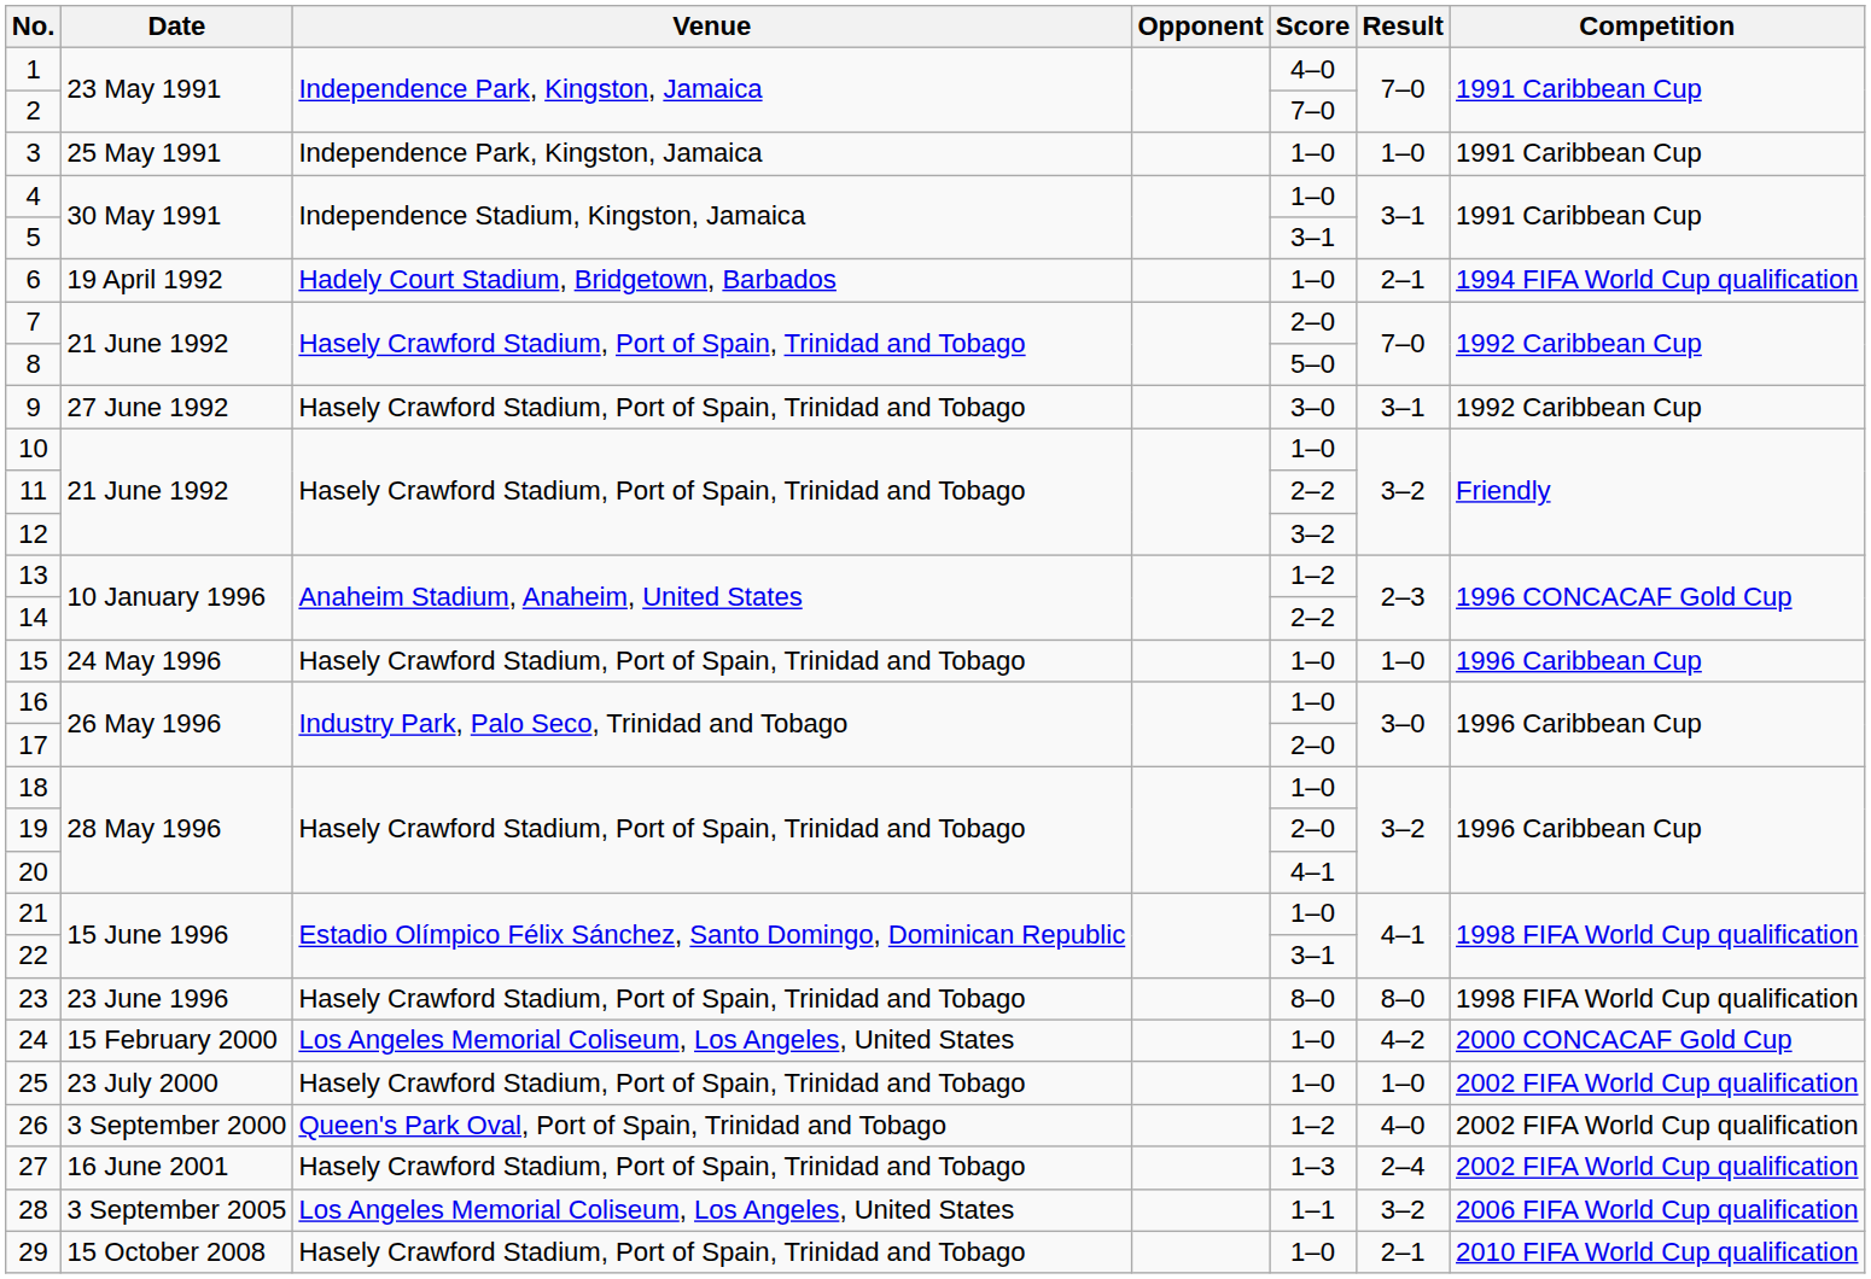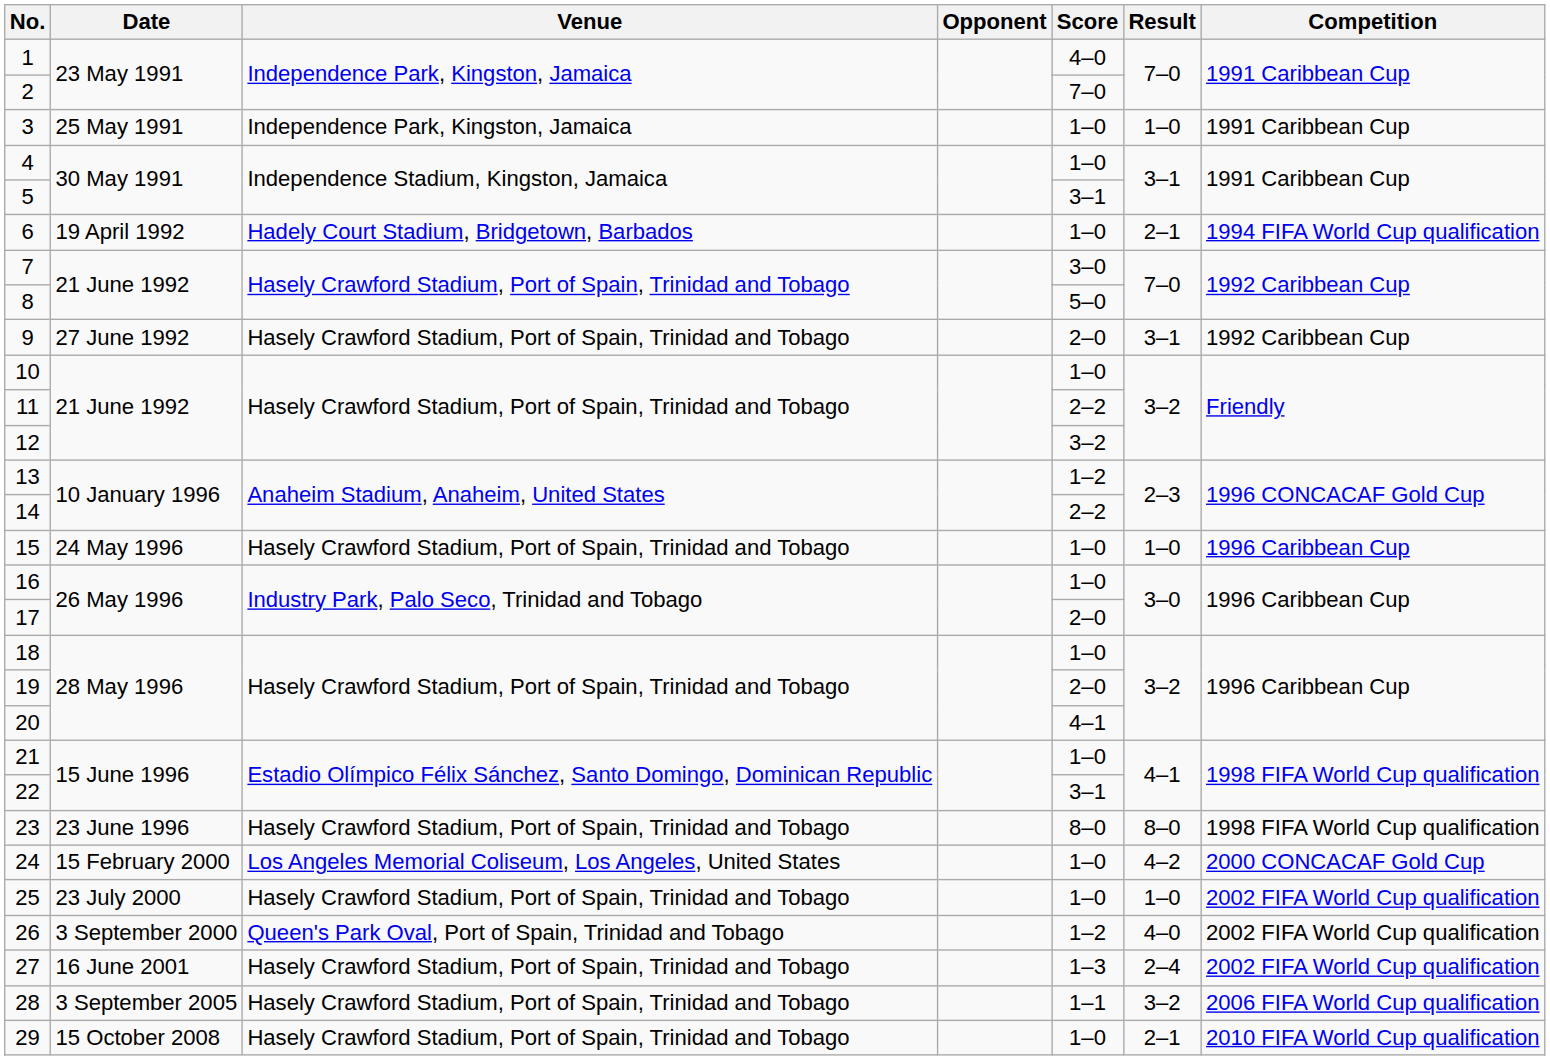7 | Score: 2–0 -> 3–0
9 | Score: 3–0 -> 2–0
28 | Venue: Los Angeles Memorial Coliseum, Los Angeles, United States -> Hasely Crawford Stadium, Port of Spain, Trinidad and Tobago
